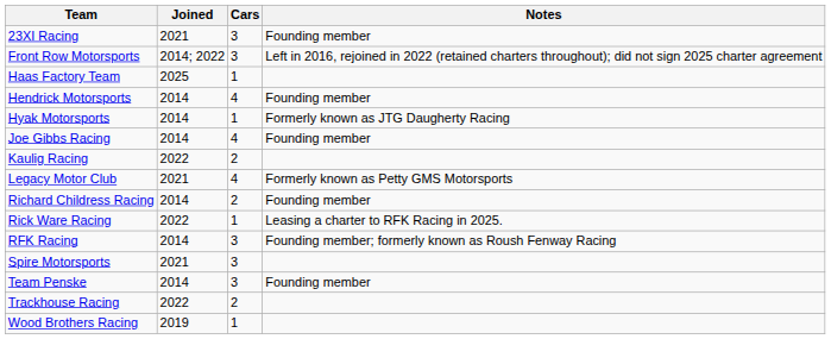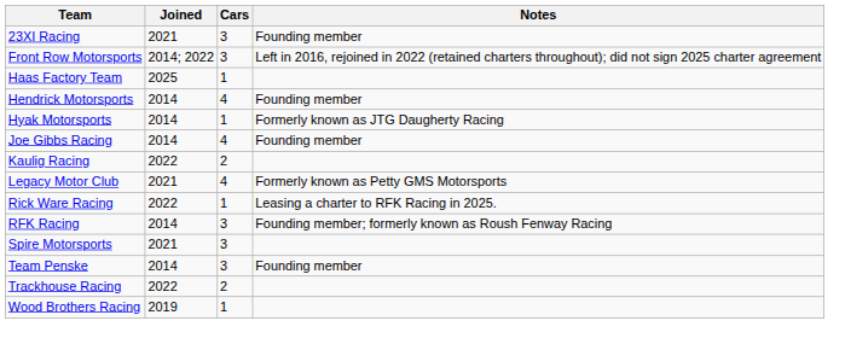- row: Richard Childress Racing | 2014 | 2 | Founding member
